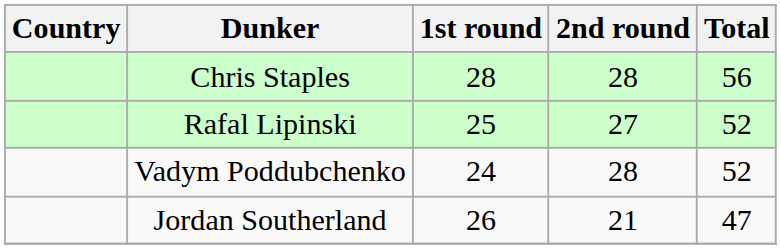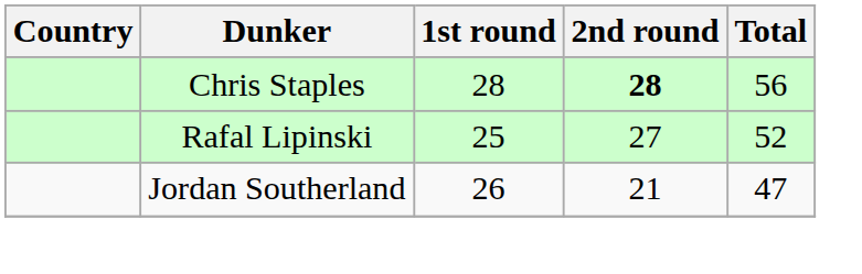Chris Staples | 2nd round: normal -> bold
- row: Vadym Poddubchenko | 24 | 28 | 52
